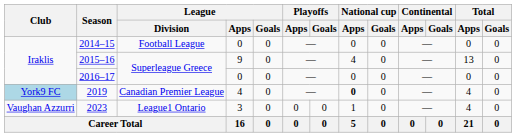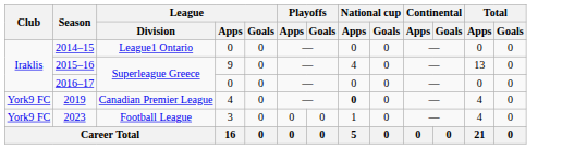2014–15 | League / Division: Football League -> League1 Ontario
2019 | Club: lightblue background -> no background
2023 | Club: Vaughan Azzurri -> York9 FC
2023 | League / Division: League1 Ontario -> Football League
